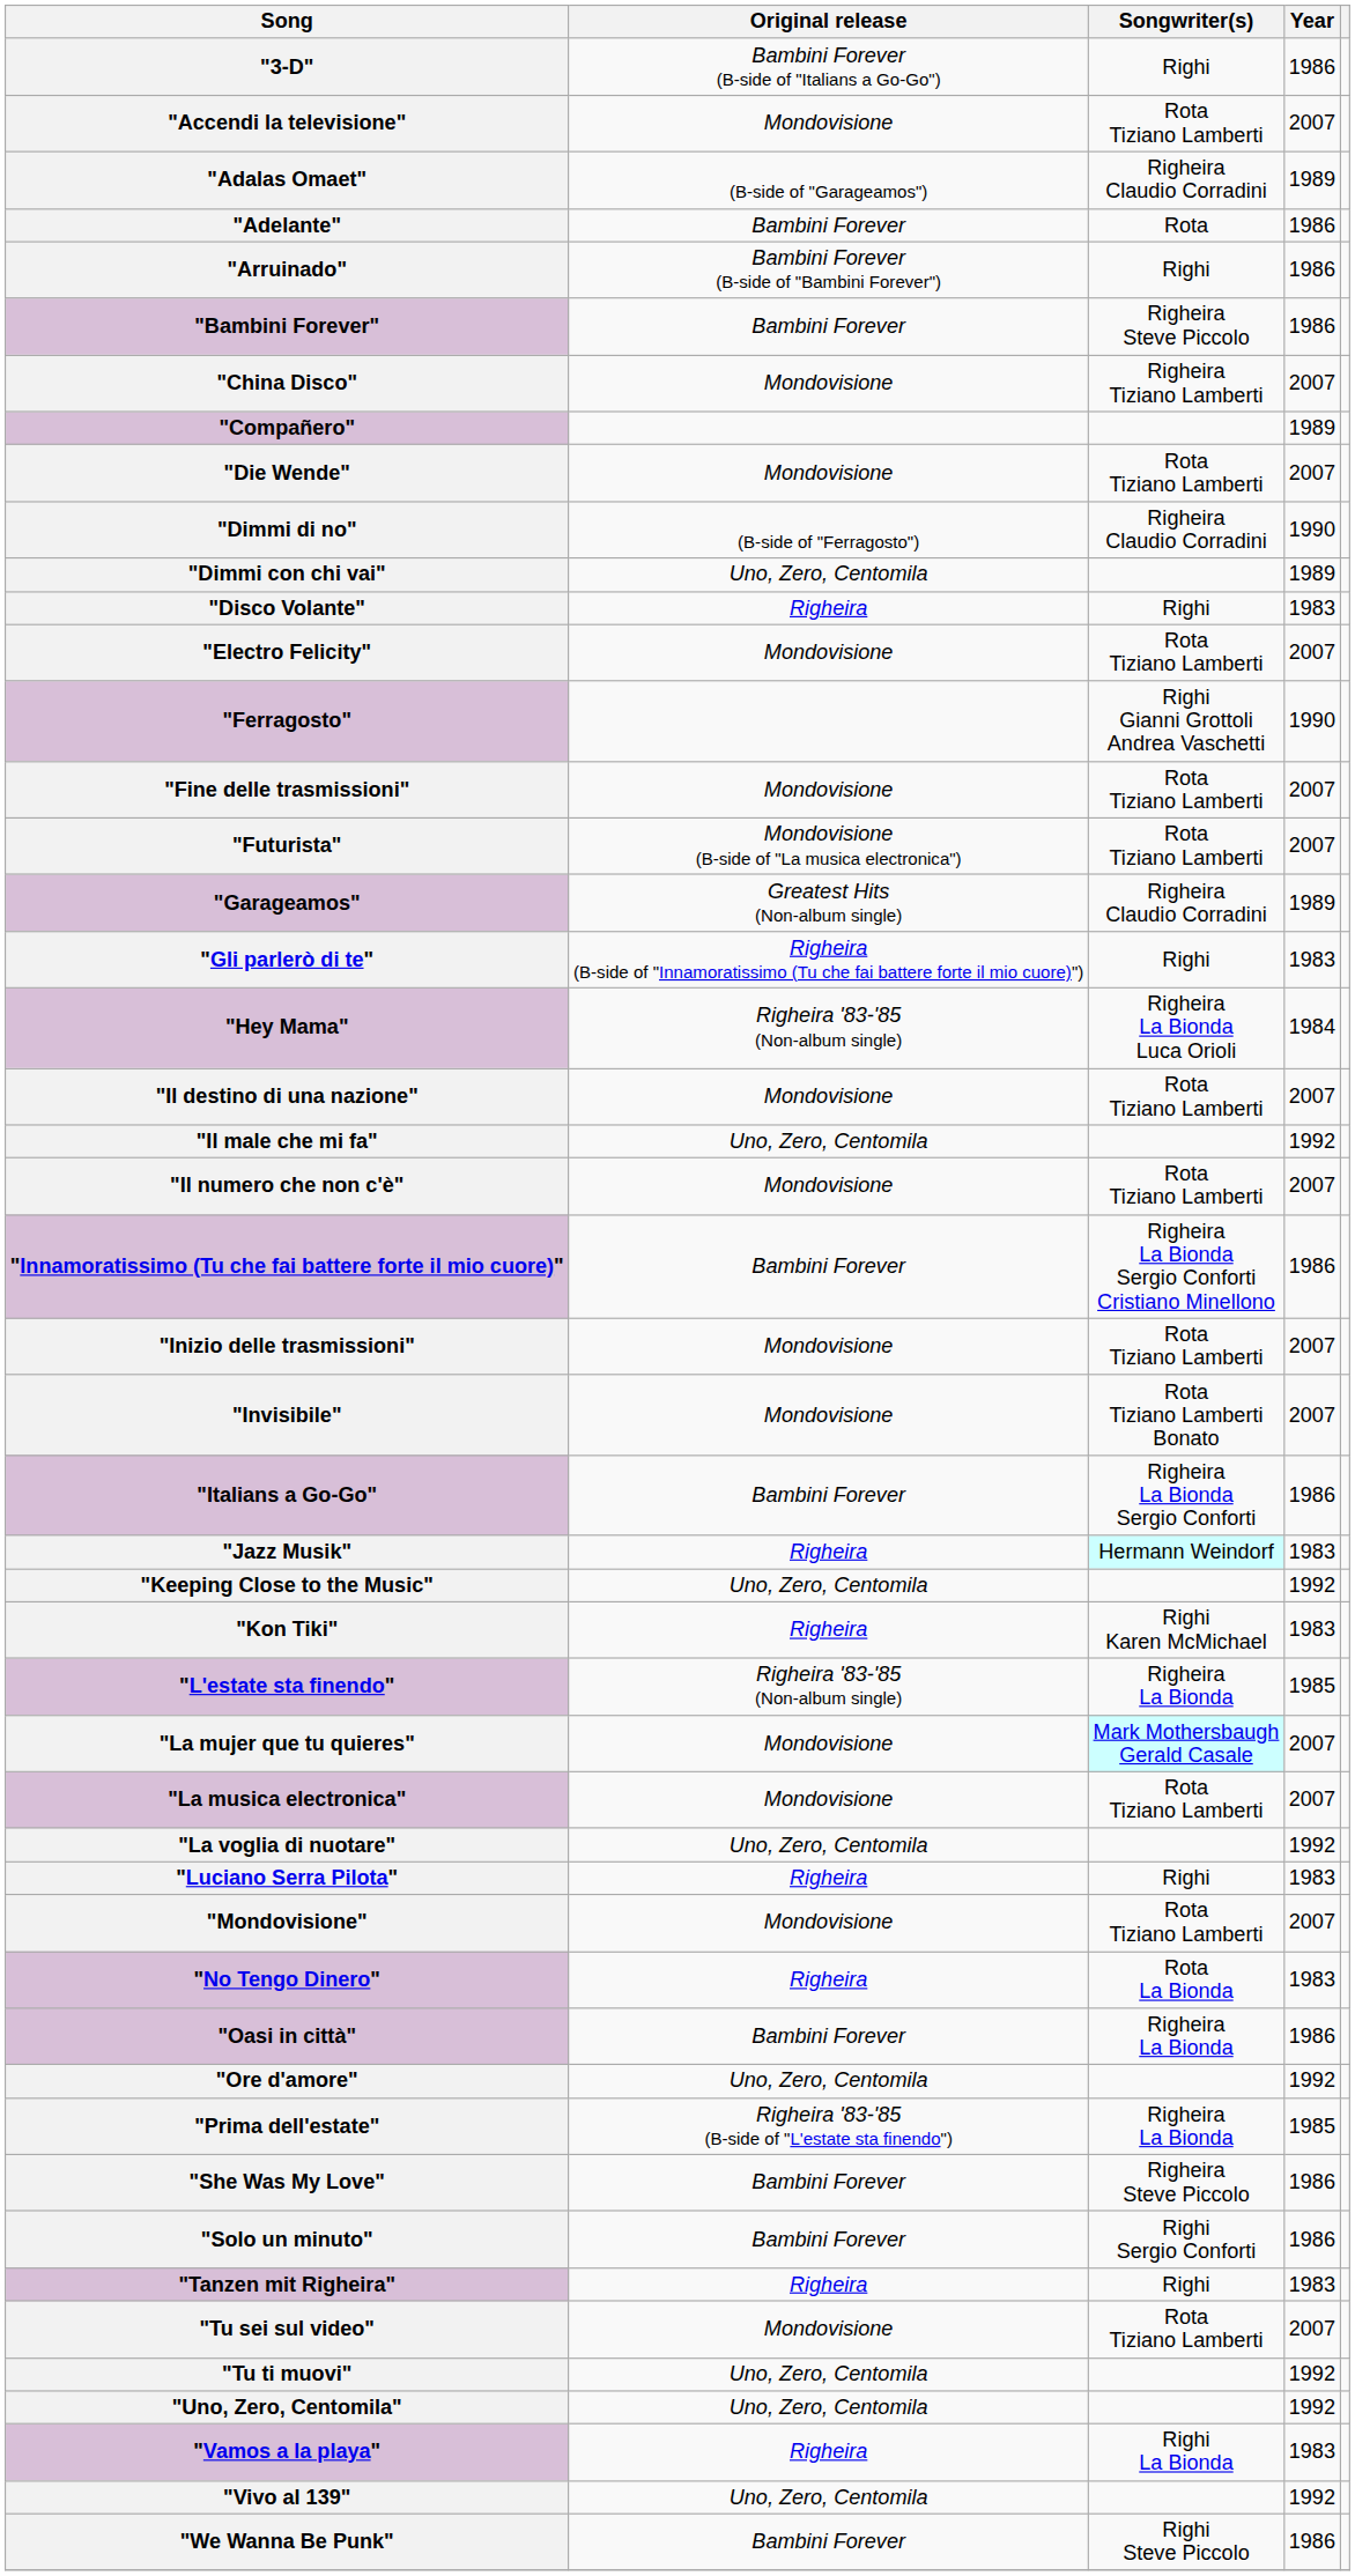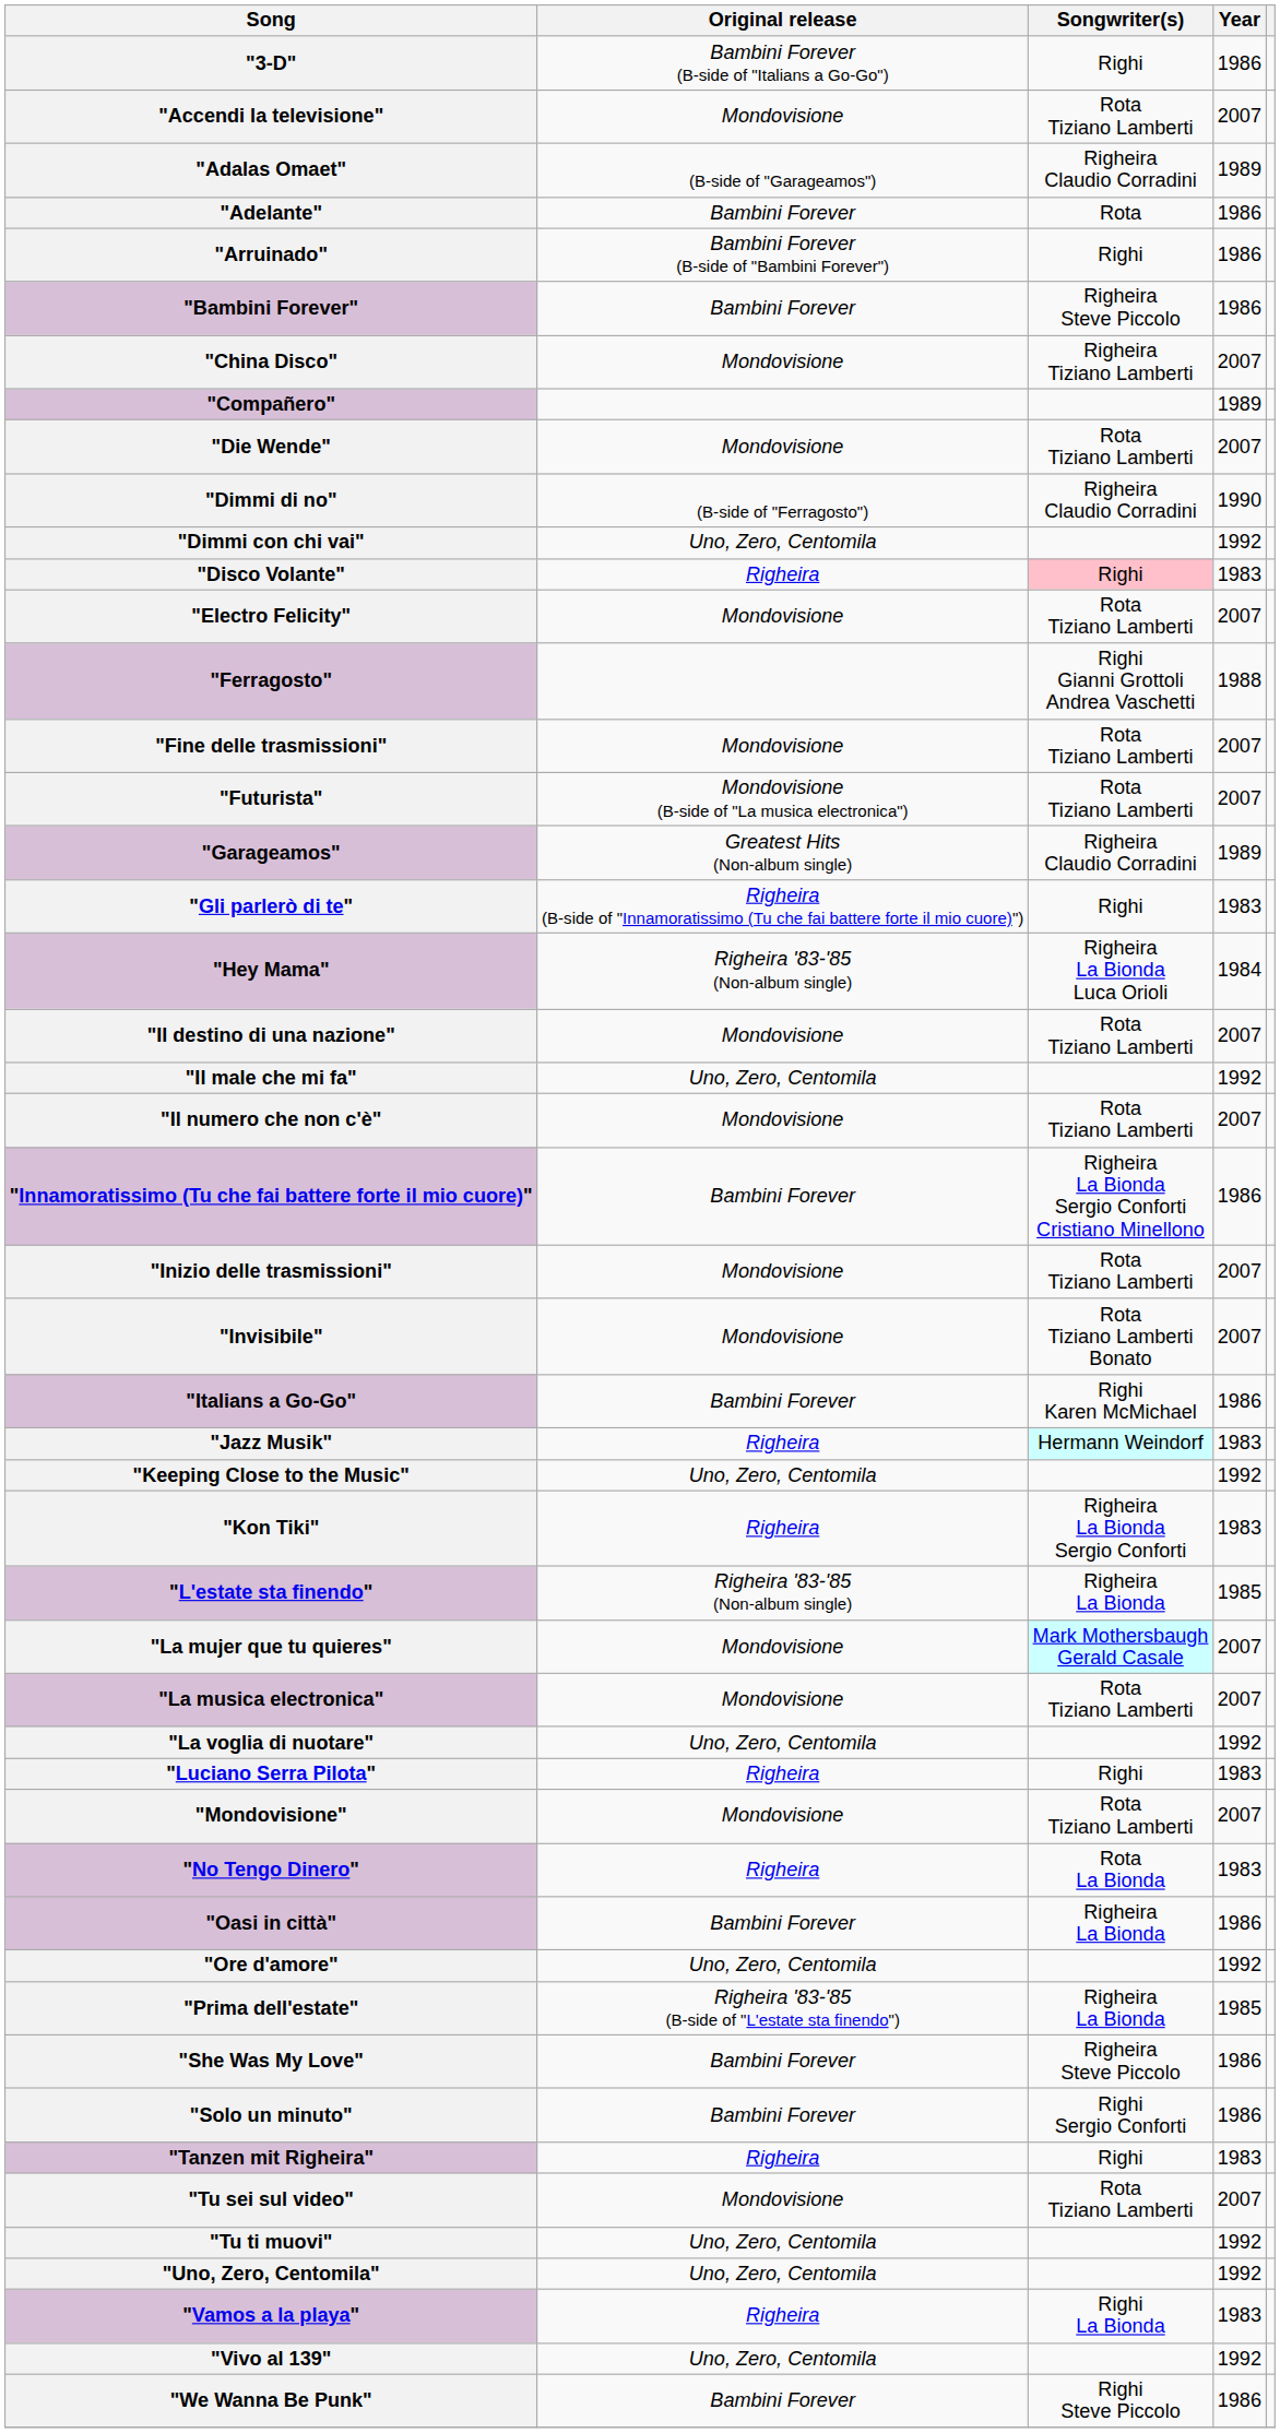"Dimmi con chi vai" | Year: 1989 -> 1992
"Disco Volante" | Songwriter(s): no background -> pink background
"Ferragosto" | Year: 1990 -> 1988
"Italians a Go-Go" | Songwriter(s): Righeira La Bionda Sergio Conforti -> Righi Karen McMichael
"Kon Tiki" | Songwriter(s): Righi Karen McMichael -> Righeira La Bionda Sergio Conforti
